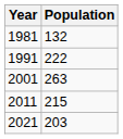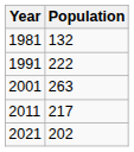2011 | Population: 215 -> 217
2021 | Population: 203 -> 202
